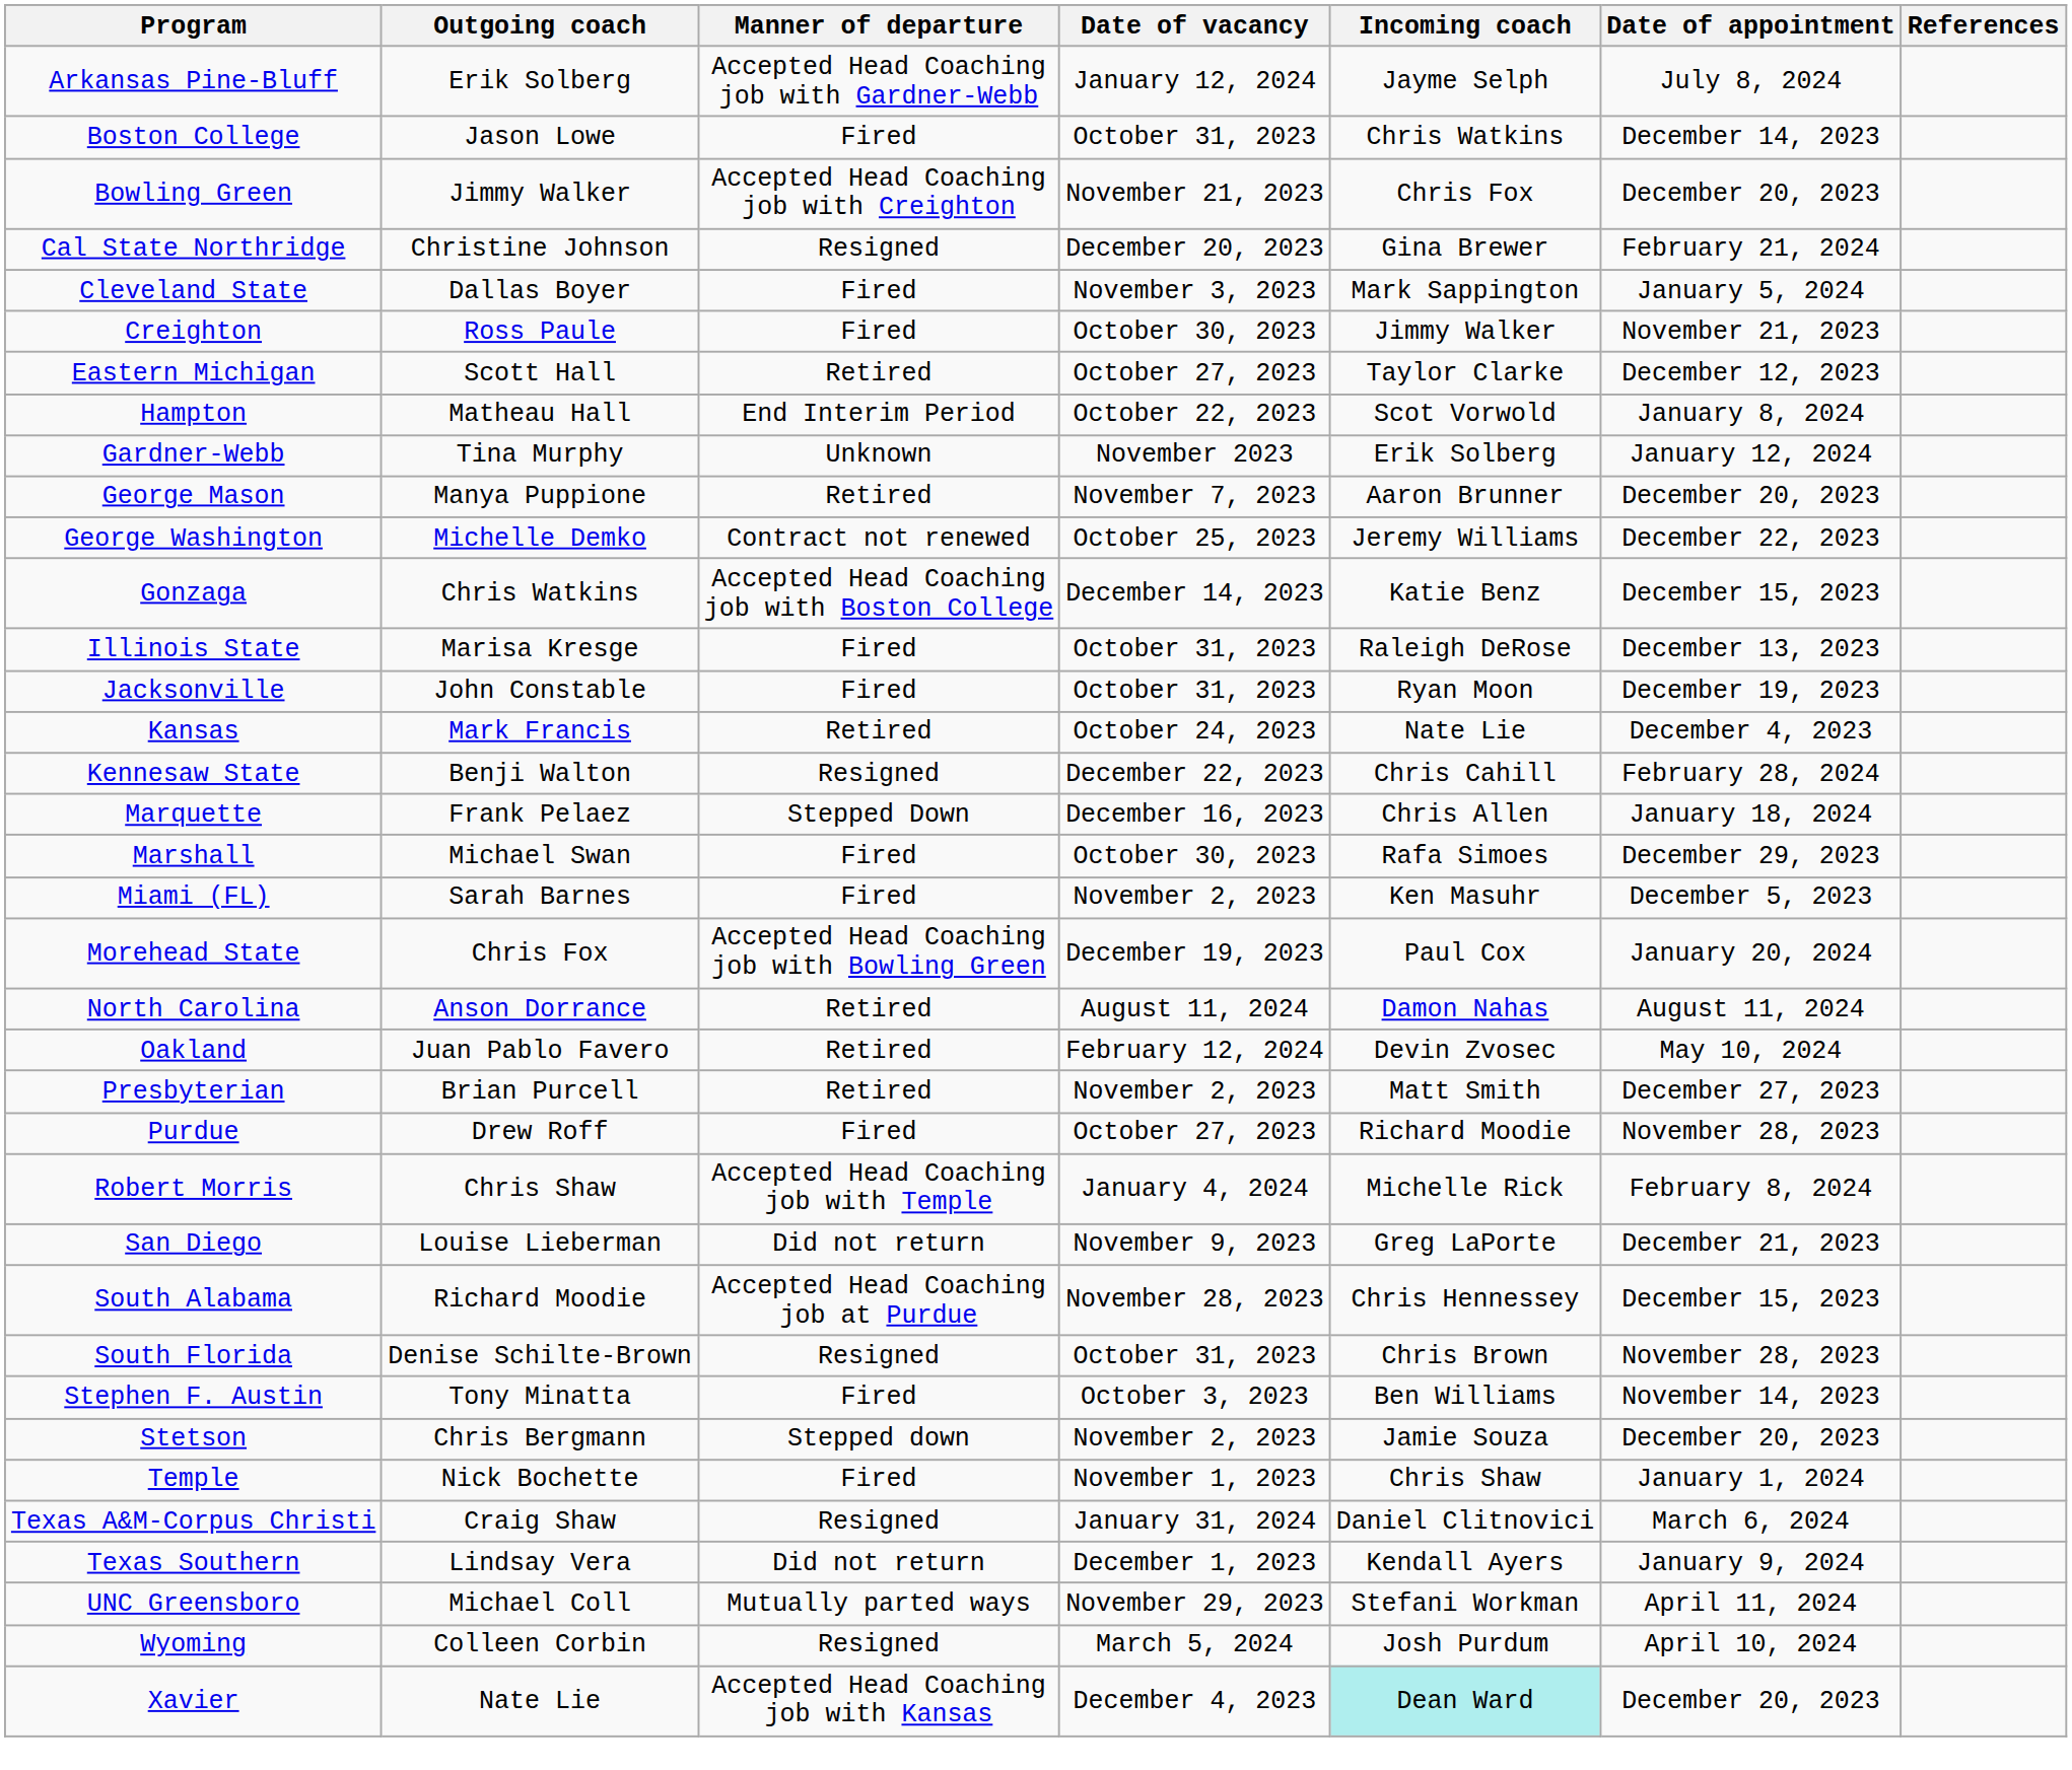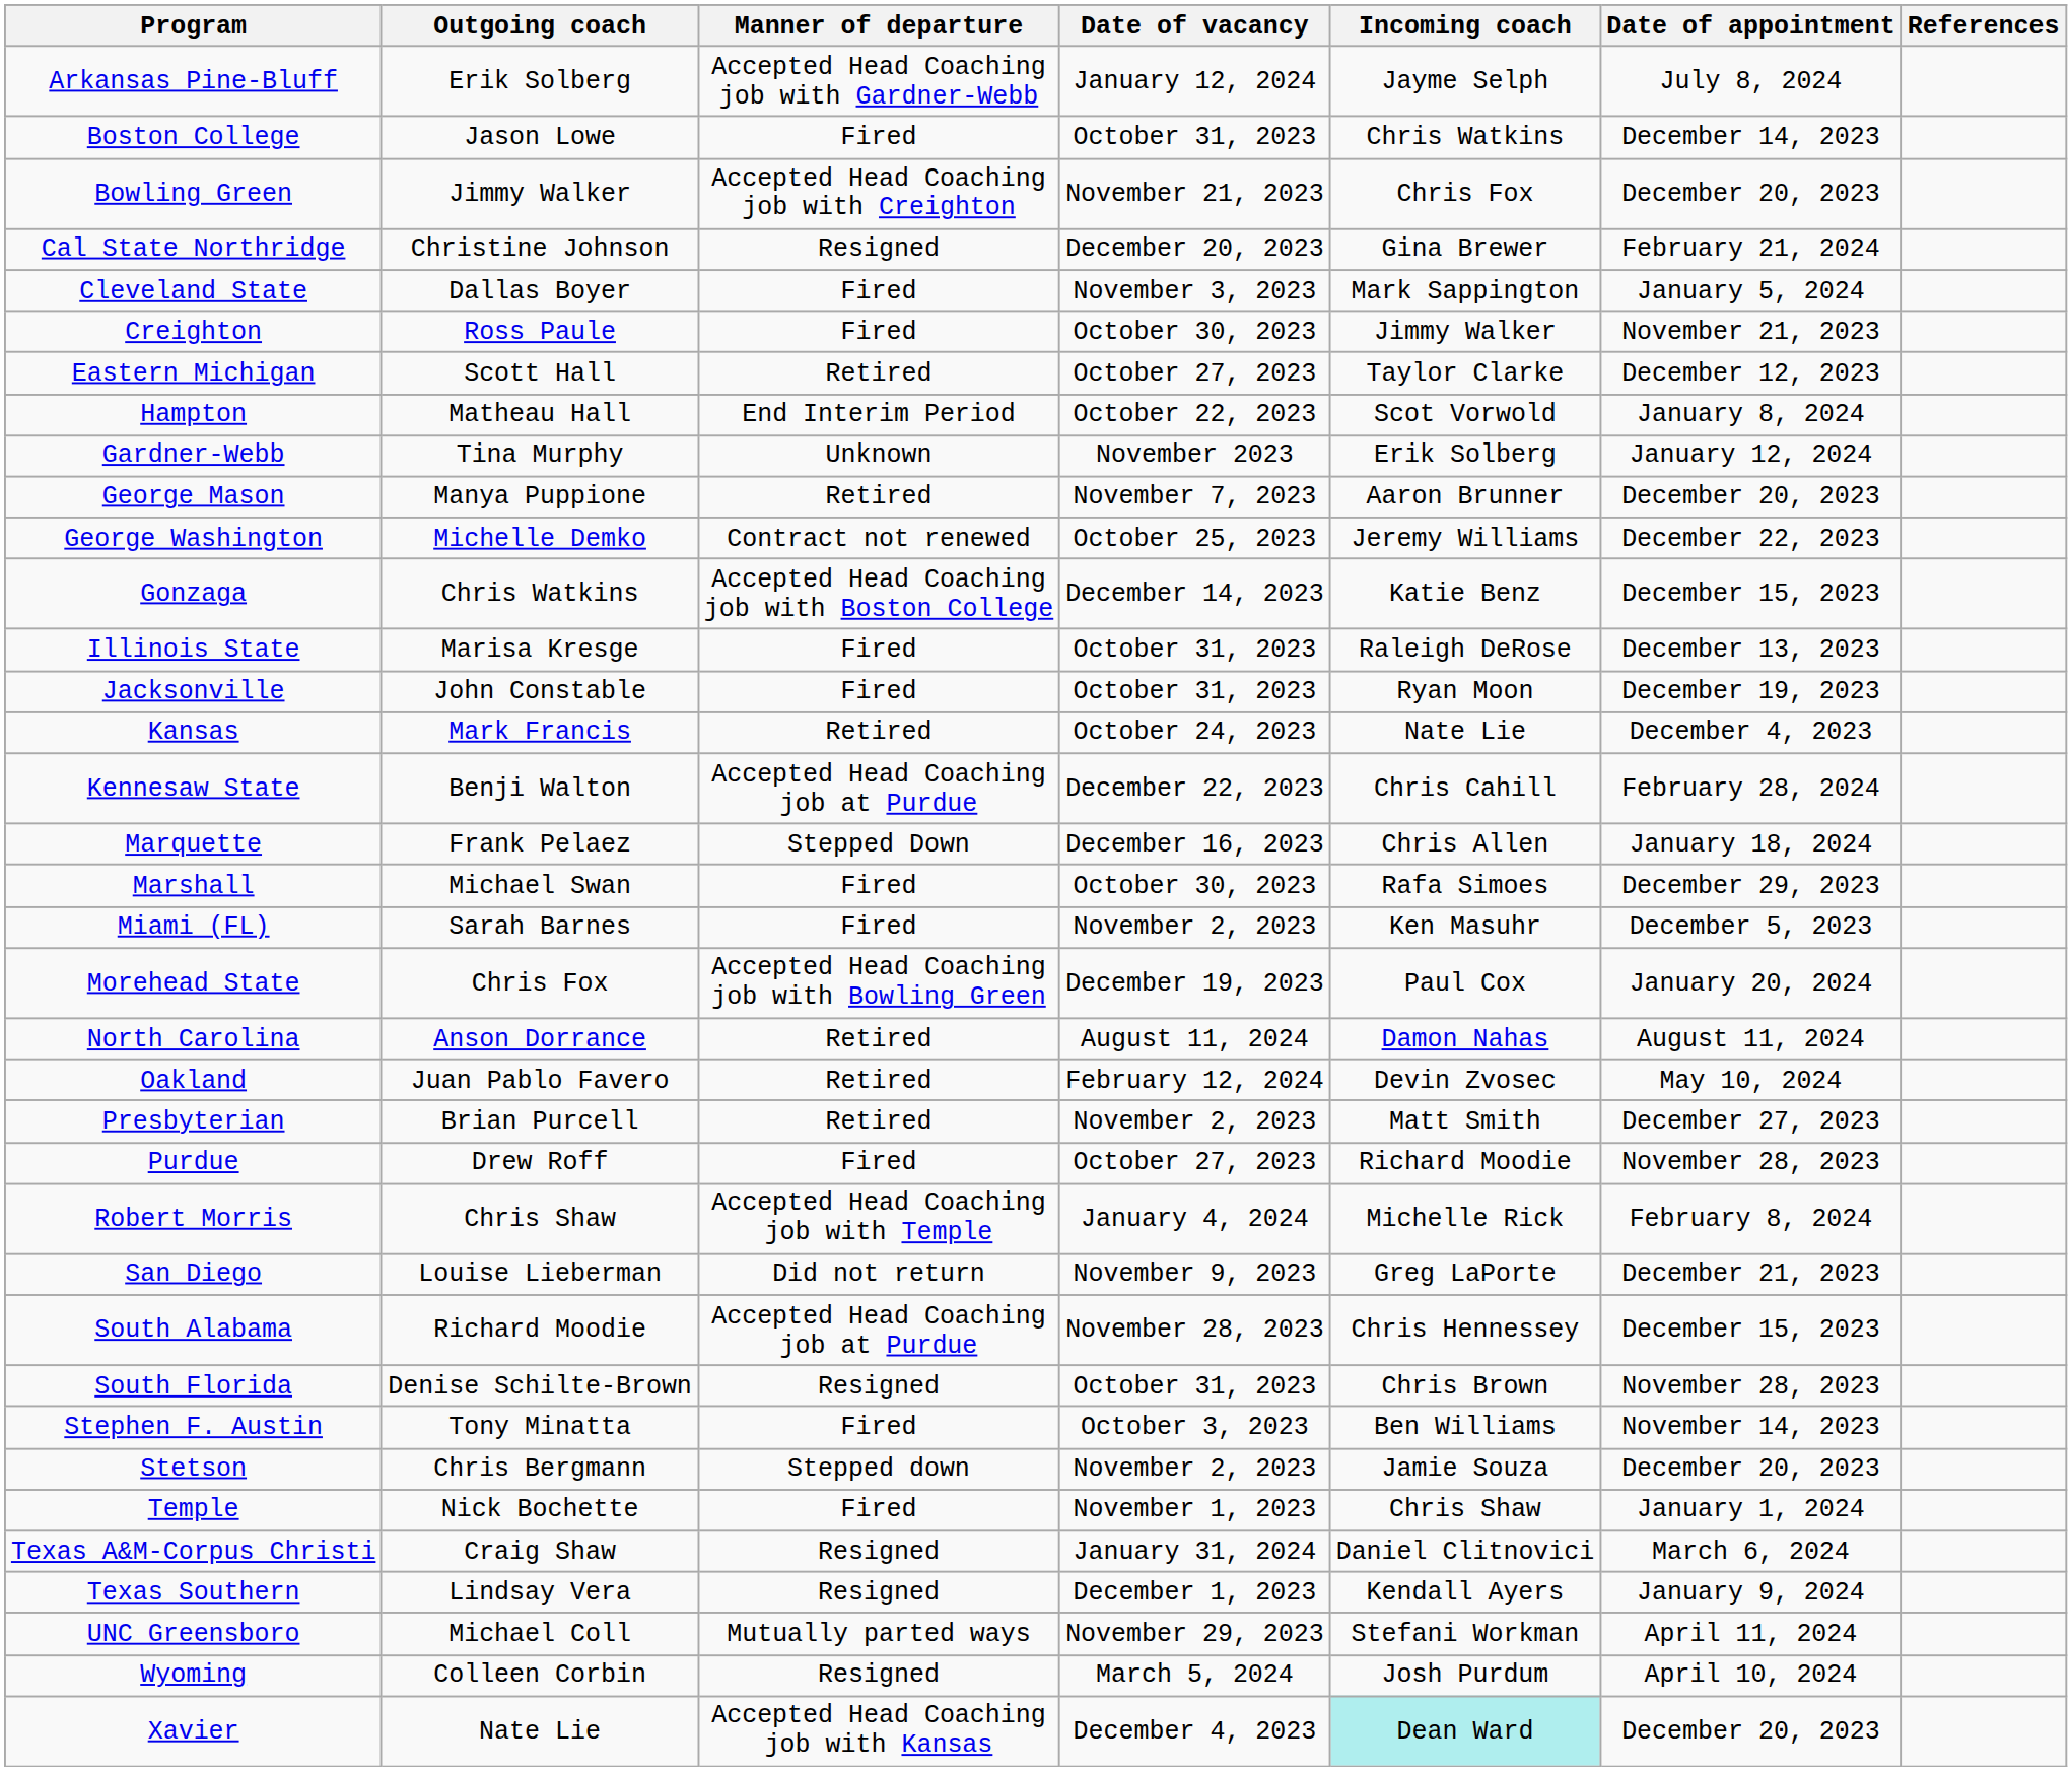Kennesaw State | Manner of departure: Resigned -> Accepted Head Coaching job at Purdue
Texas Southern | Manner of departure: Did not return -> Resigned
